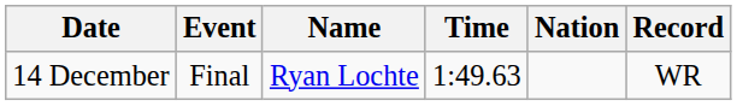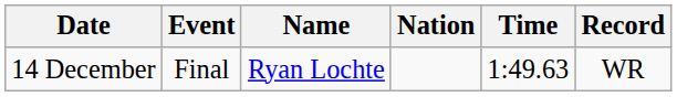columns swapped: Nation <-> Time
